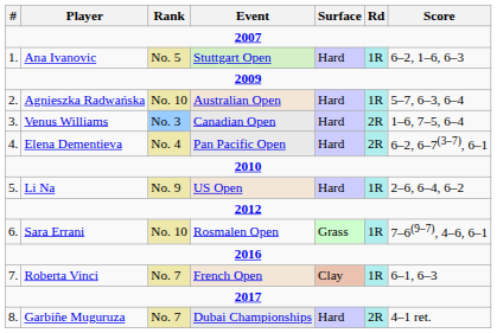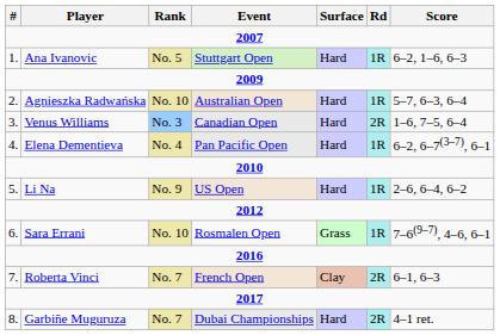Elena Dementieva | Rd: 2R -> 1R
Roberta Vinci | Rd: 1R -> 2R
